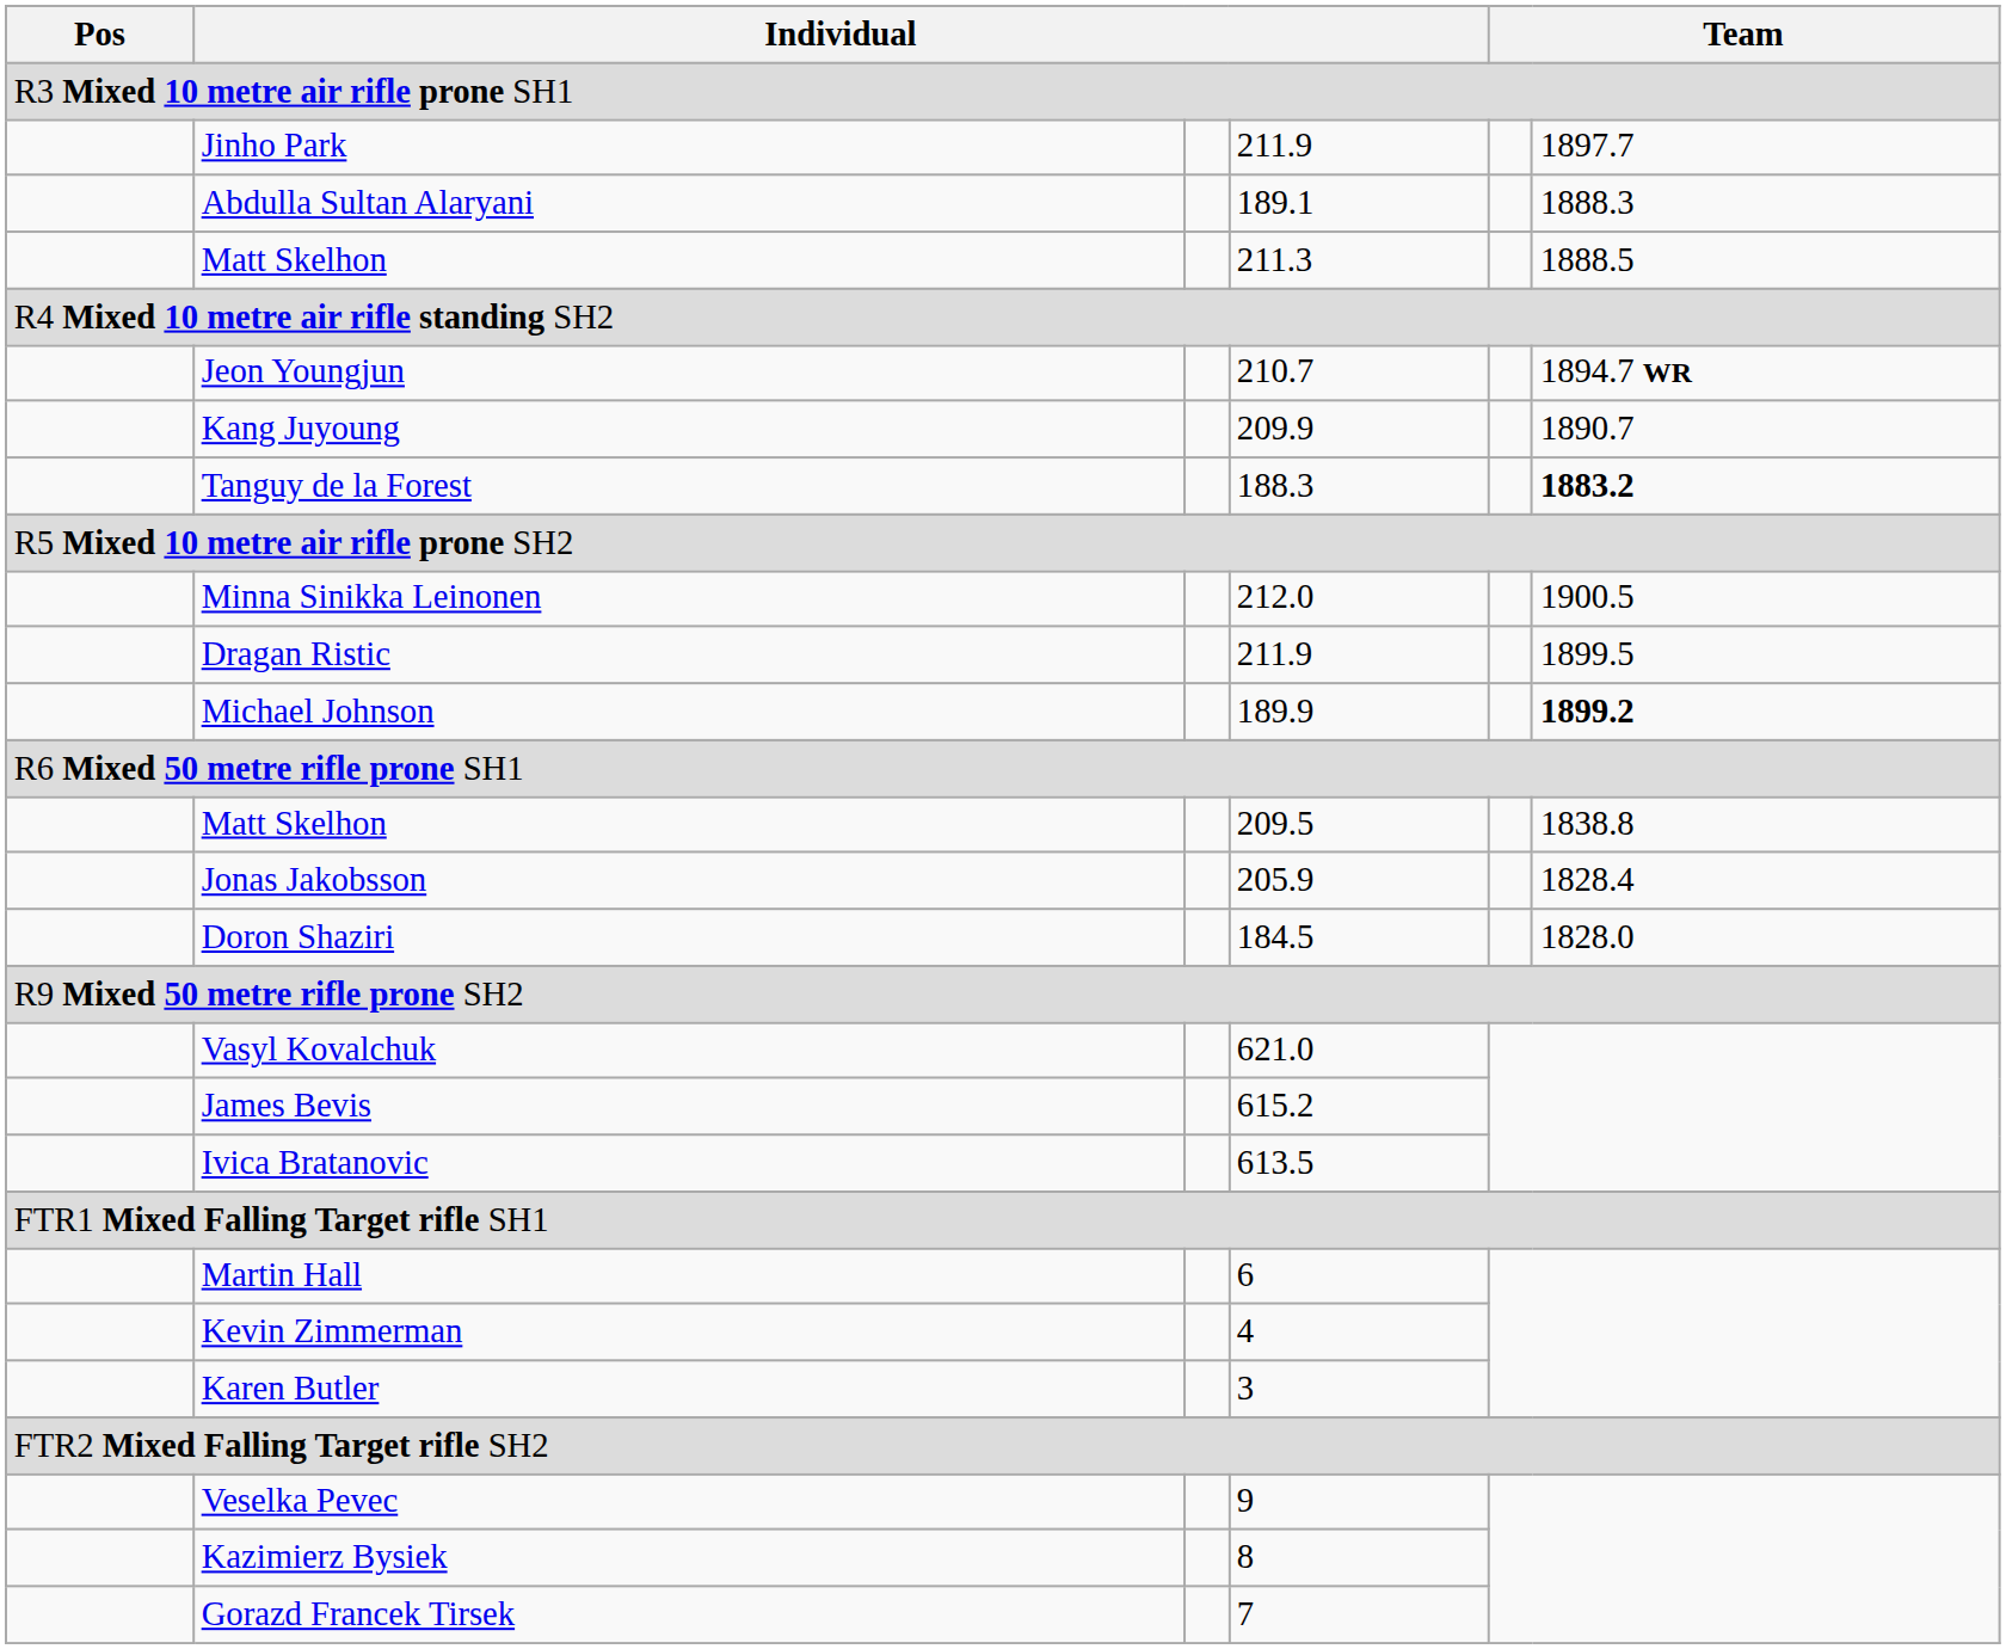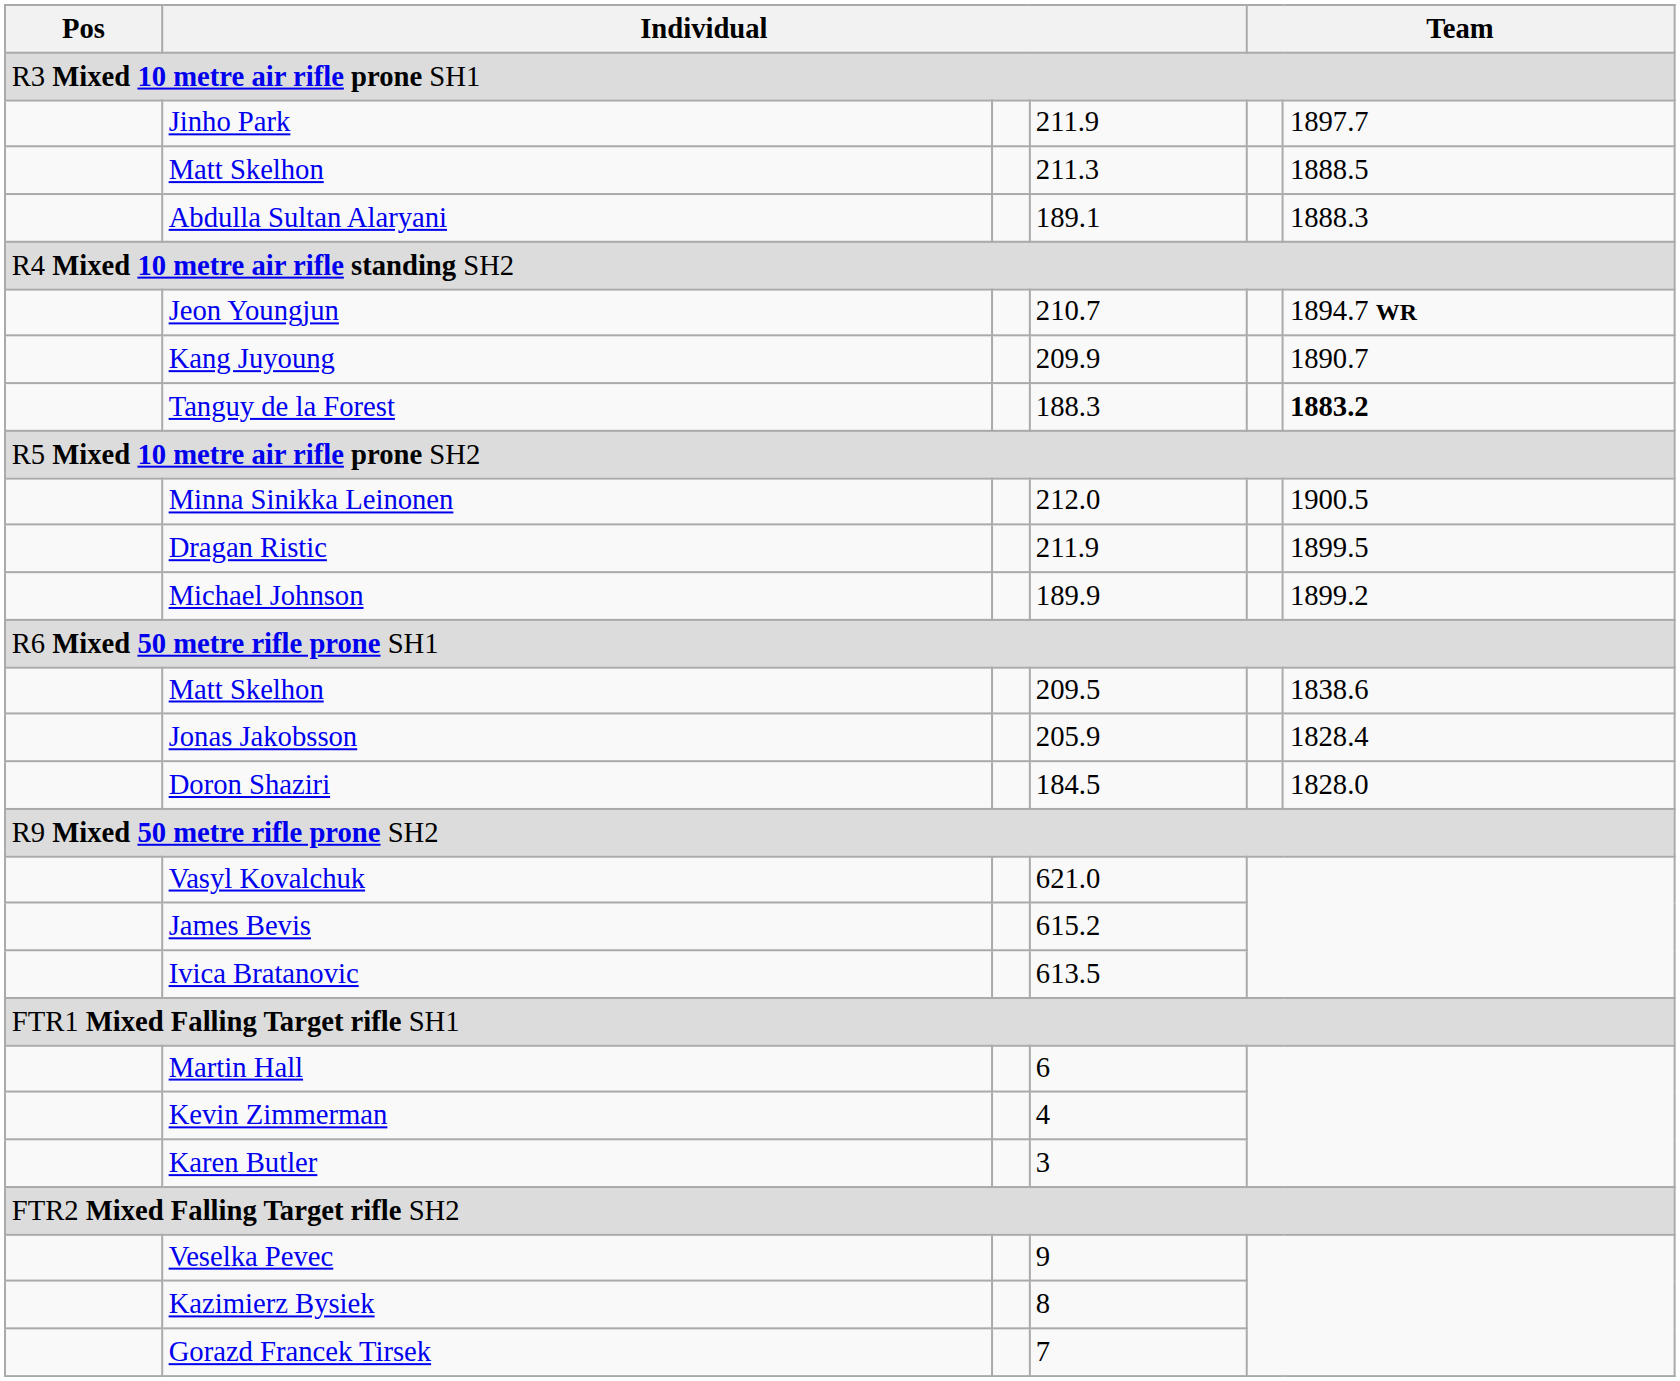rows swapped: Matt Skelhon / 211.3 <-> Abdulla Sultan Alaryani
Michael Johnson | column 6: bold -> normal
Matt Skelhon / 209.5 | column 6: 1838.8 -> 1838.6
